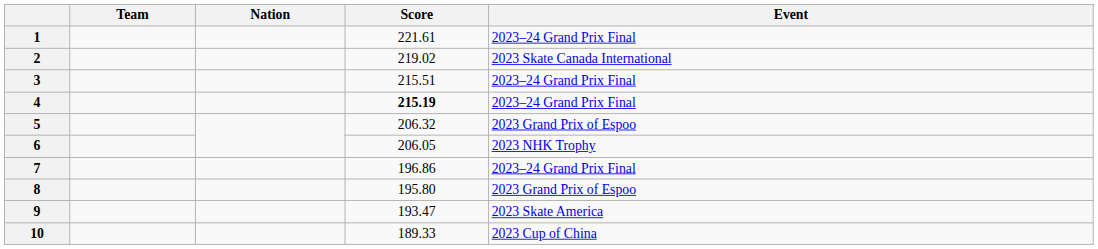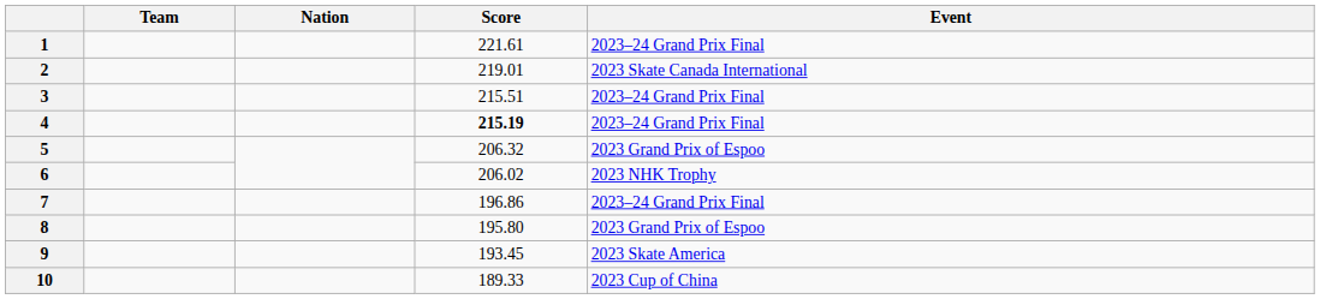2 | Score: 219.02 -> 219.01
6 | Score: 206.05 -> 206.02
9 | Score: 193.47 -> 193.45
